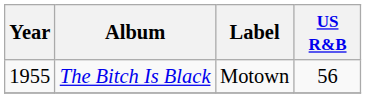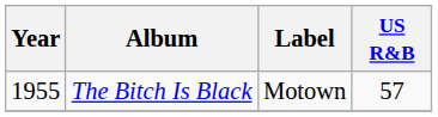The Bitch Is Black | US R&B: 56 -> 57
